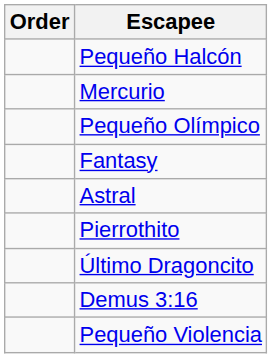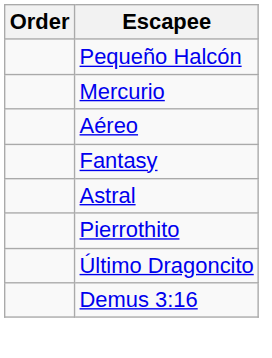+ row: Aéreo
- row: Pequeño Olímpico
- row: Pequeño Violencia
